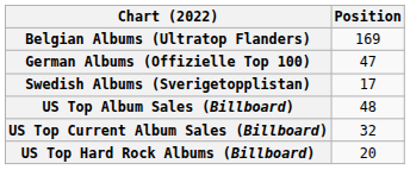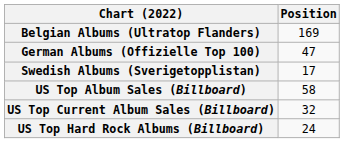US Top Album Sales (Billboard) | Position: 48 -> 58
US Top Hard Rock Albums (Billboard) | Position: 20 -> 24
